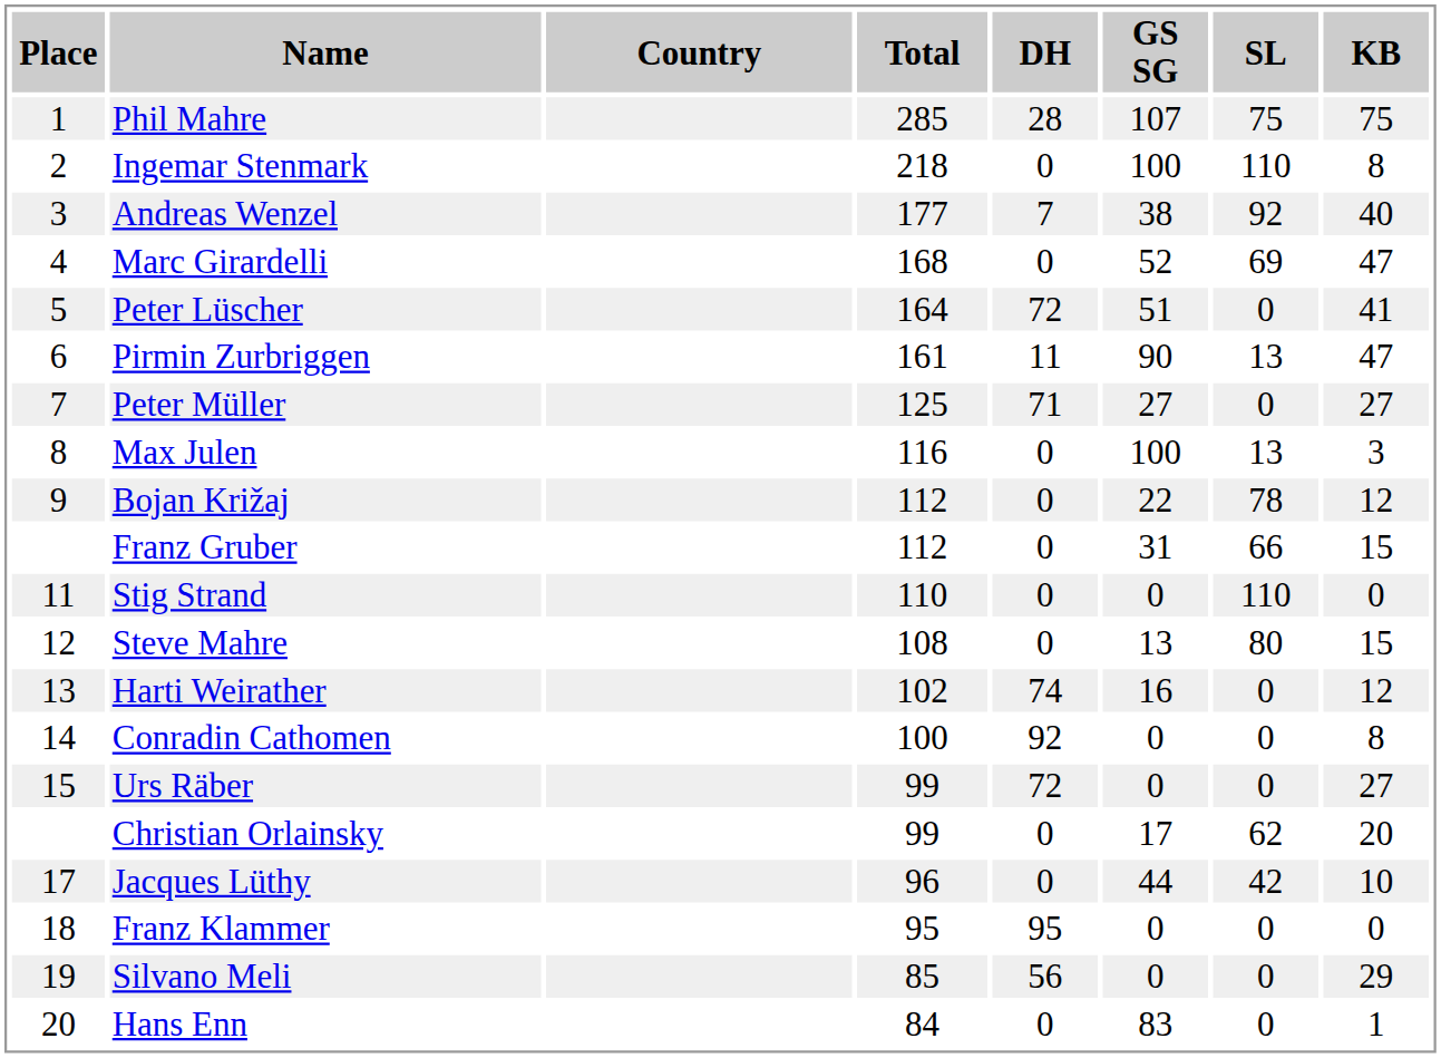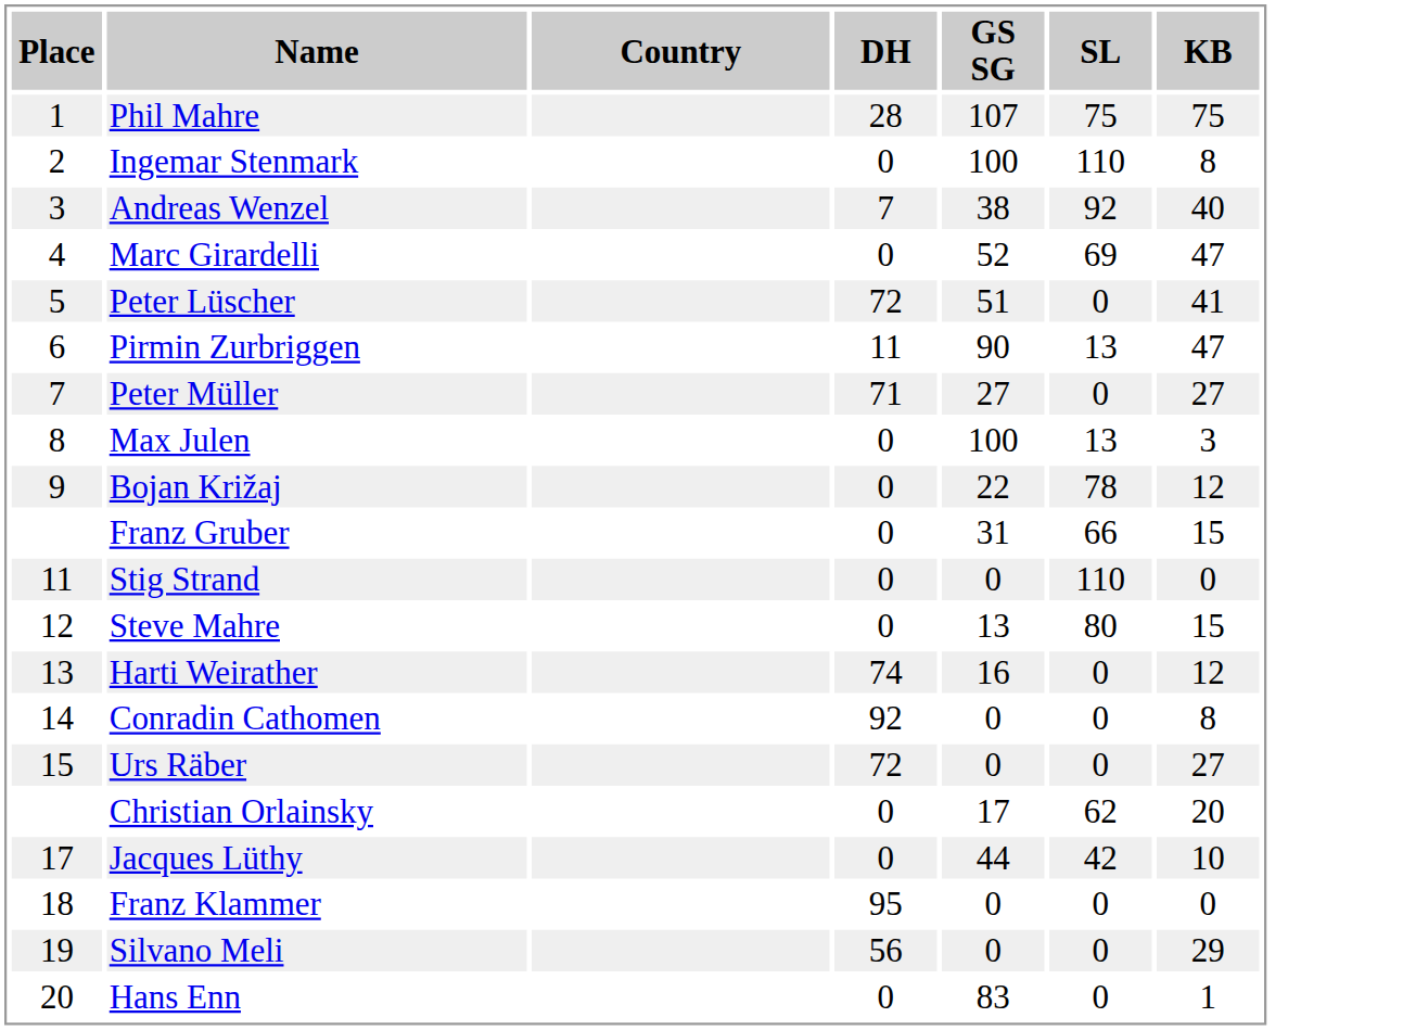- column: Total | 285 | 218 | 177 | 168 | 164 | 161 | 125 | 116 | 112 | 112 | 110 | 108 | 102 | 100 | 99 | 99 | 96 | 95 | 85 | 84
